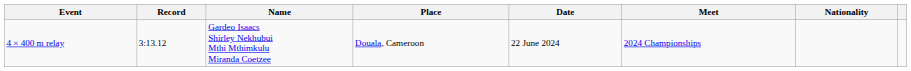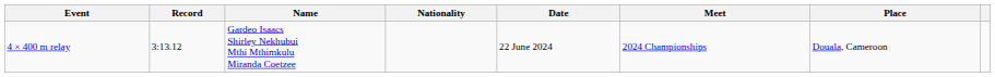columns swapped: Nationality <-> Place
